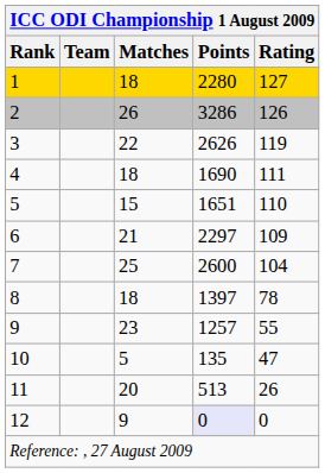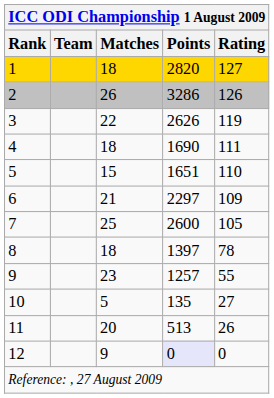1 | Points: 2280 -> 2820
7 | Rating: 104 -> 105
10 | Rating: 47 -> 27
